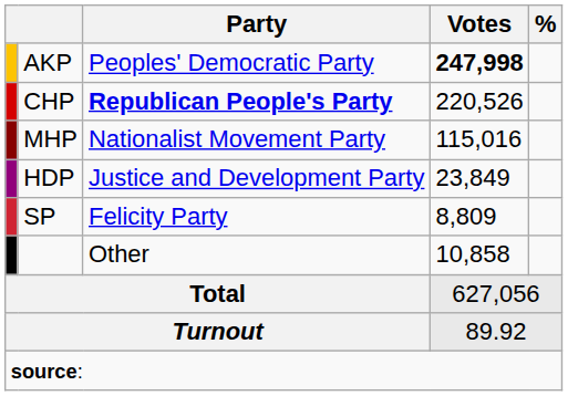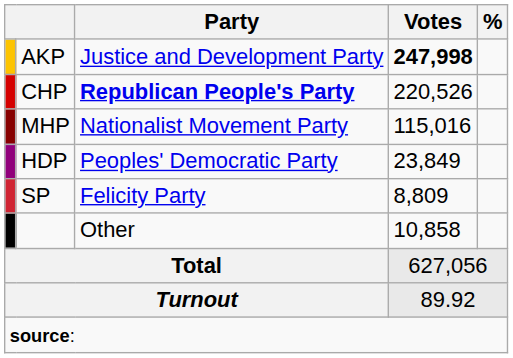AKP | Party: Peoples' Democratic Party -> Justice and Development Party
HDP | Party: Justice and Development Party -> Peoples' Democratic Party
